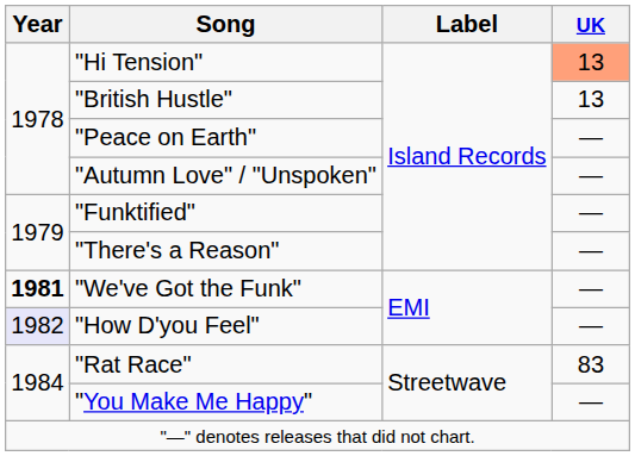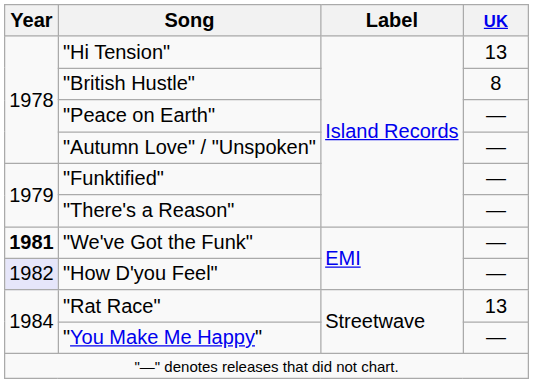"Hi Tension" | UK: lightsalmon background -> no background
"British Hustle" | UK: 13 -> 8
"Rat Race" | UK: 83 -> 13
